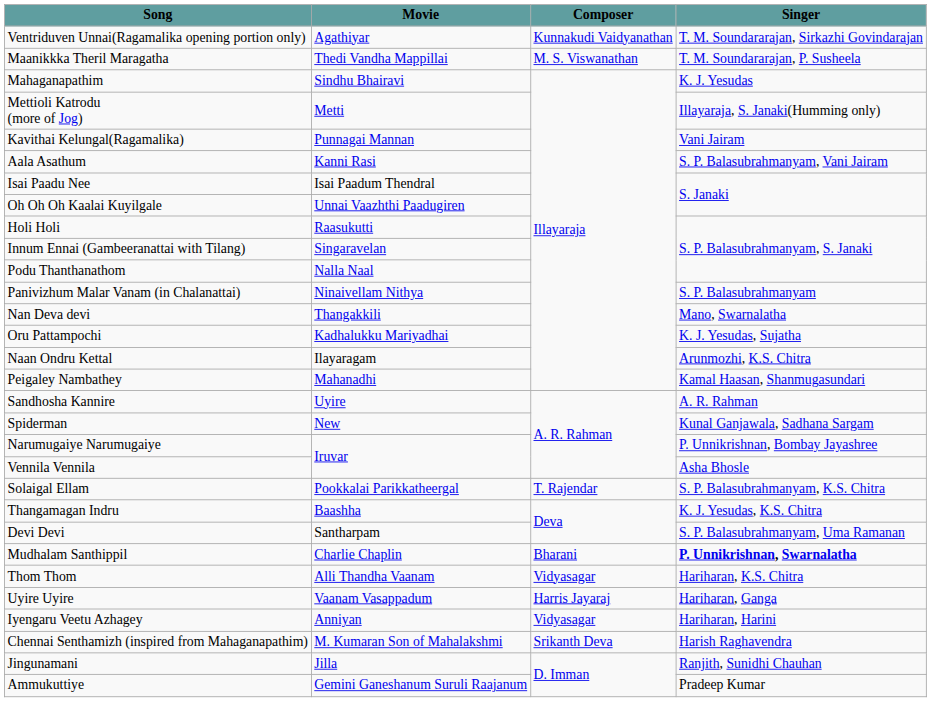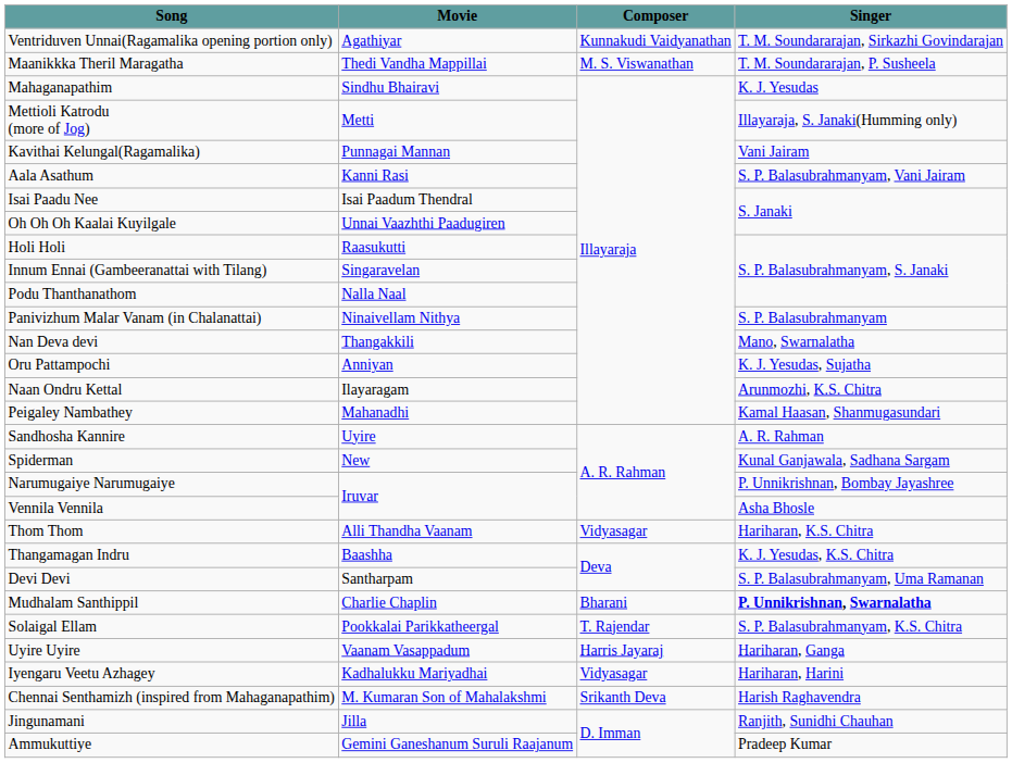Oru Pattampochi | Movie: Kadhalukku Mariyadhai -> Anniyan
rows swapped: Thom Thom <-> Solaigal Ellam
Iyengaru Veetu Azhagey | Movie: Anniyan -> Kadhalukku Mariyadhai
